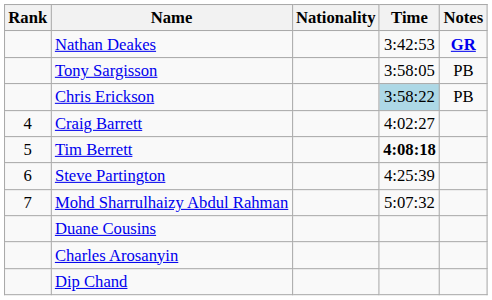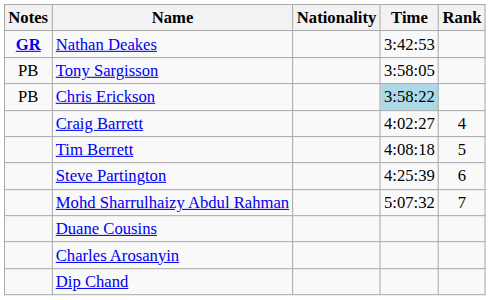columns swapped: Rank <-> Notes
Tim Berrett | Time: bold -> normal
